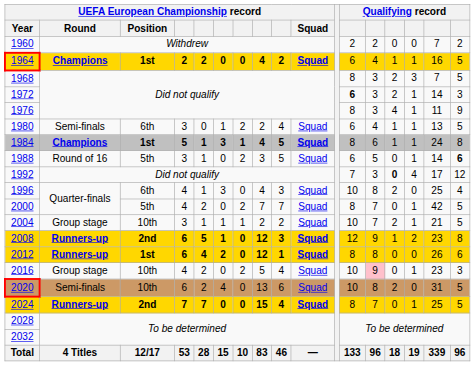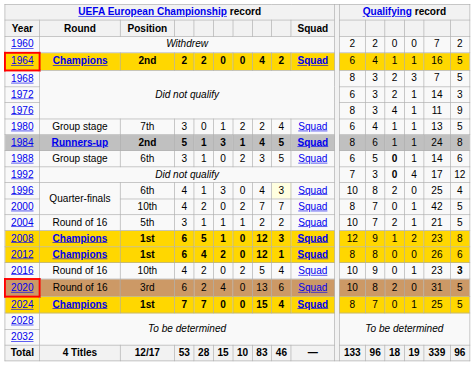1964 | UEFA European Championship record / Position: 1st -> 2nd
1972 | column 12: bold -> normal
1980 | UEFA European Championship record / Round: Semi-finals -> Group stage
1980 | UEFA European Championship record / Position: 6th -> 7th
1984 | UEFA European Championship record / Round: Champions -> Runners-up
1984 | UEFA European Championship record / Position: 1st -> 2nd
1988 | UEFA European Championship record / Round: Round of 16 -> Group stage
1988 | UEFA European Championship record / Position: 5th -> 6th
1988 | column 14: normal -> bold
1988 | column 17: bold -> normal
1996 | column 9: no background -> lightyellow background
2000 | UEFA European Championship record / Position: 5th -> 10th
2004 | UEFA European Championship record / Round: Group stage -> Round of 16
2004 | UEFA European Championship record / Position: 10th -> 5th
2008 | UEFA European Championship record / Round: Runners-up -> Champions
2008 | UEFA European Championship record / Position: 2nd -> 1st
2012 | UEFA European Championship record / Round: Runners-up -> Champions
2016 | UEFA European Championship record / Round: Group stage -> Round of 16
2016 | column 13: pink background -> no background
2016 | column 17: normal -> bold
2020 | UEFA European Championship record / Round: Semi-finals -> Round of 16
2020 | UEFA European Championship record / Position: 10th -> 3rd
2024 | UEFA European Championship record / Round: Runners-up -> Champions
2024 | UEFA European Championship record / Position: 2nd -> 1st
